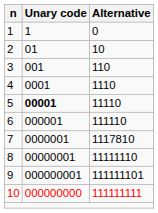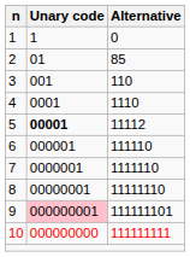2 | Alternative: 10 -> 85
5 | Alternative: 11110 -> 11112
7 | Alternative: 1117810 -> 1111110
9 | Unary code: no background -> pink background
